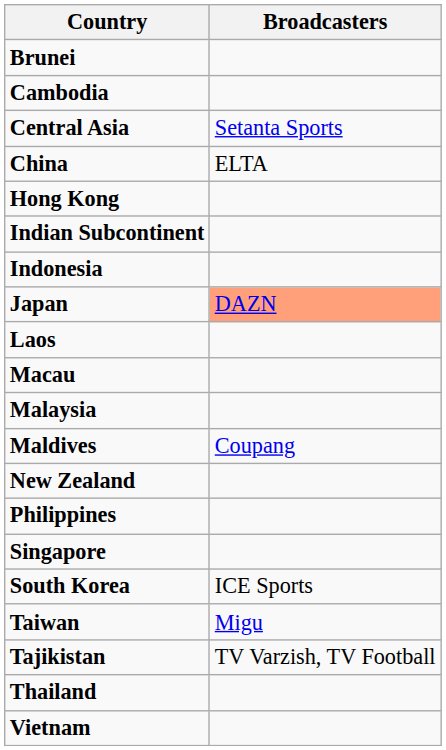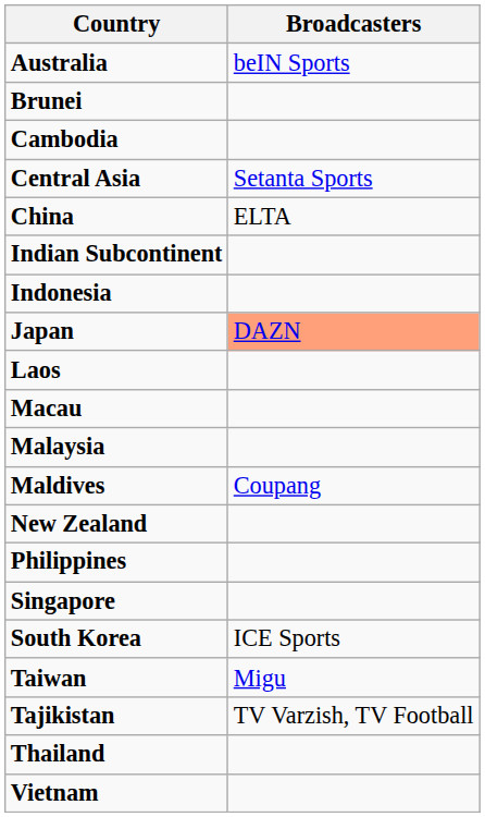+ row: Australia | beIN Sports
- row: Hong Kong
